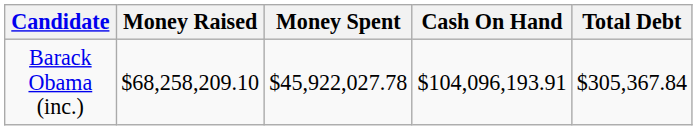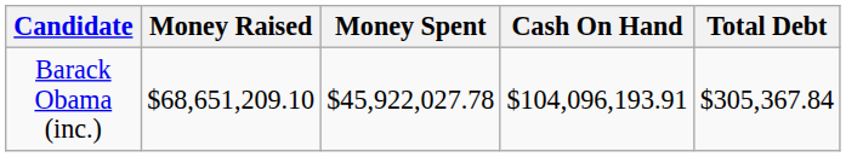Barack Obama (inc.) | Money Raised: $68,258,209.10 -> $68,651,209.10
